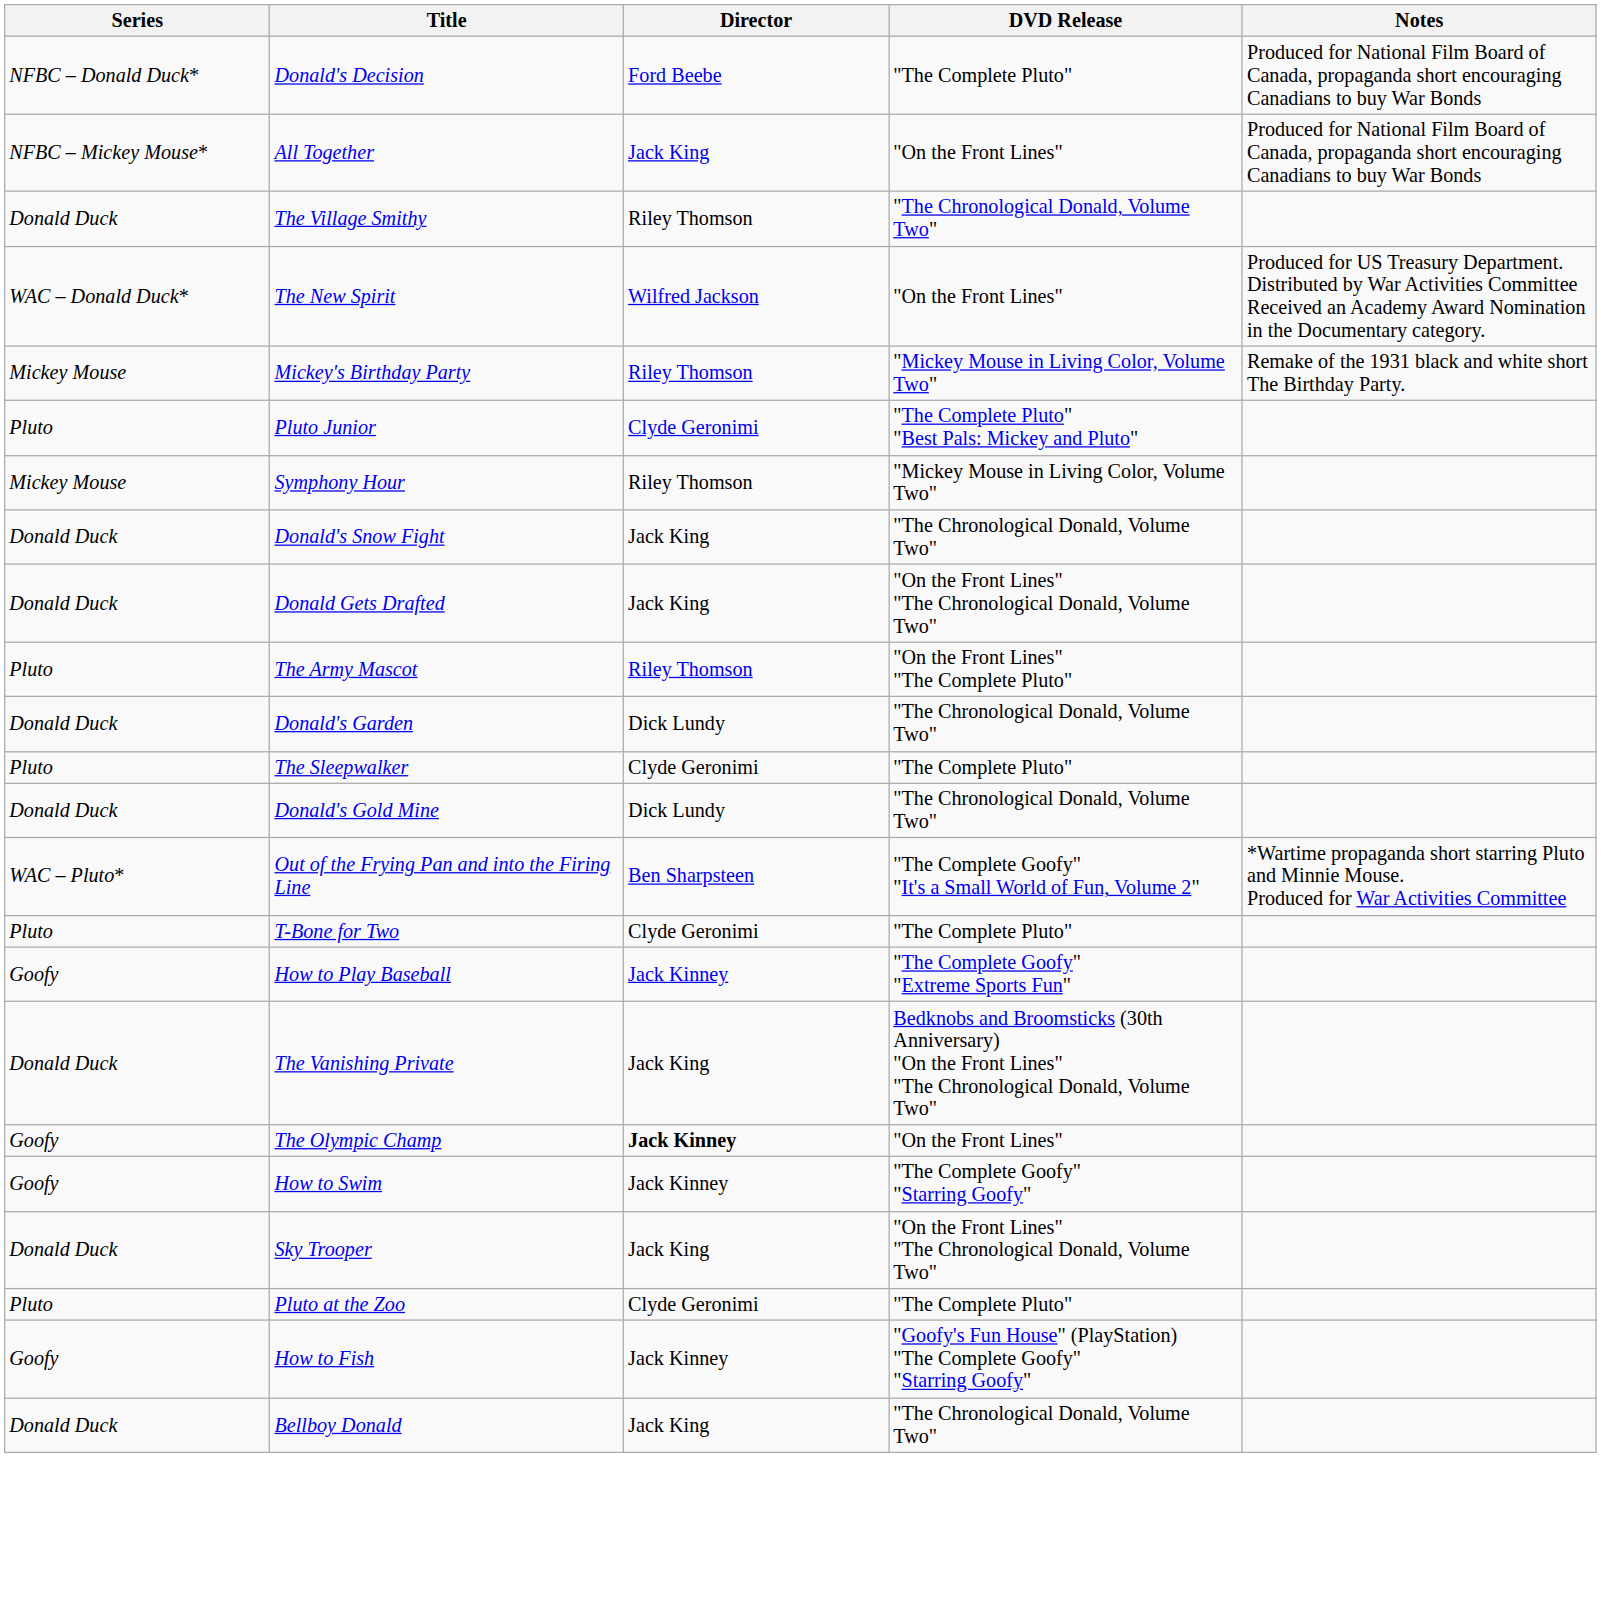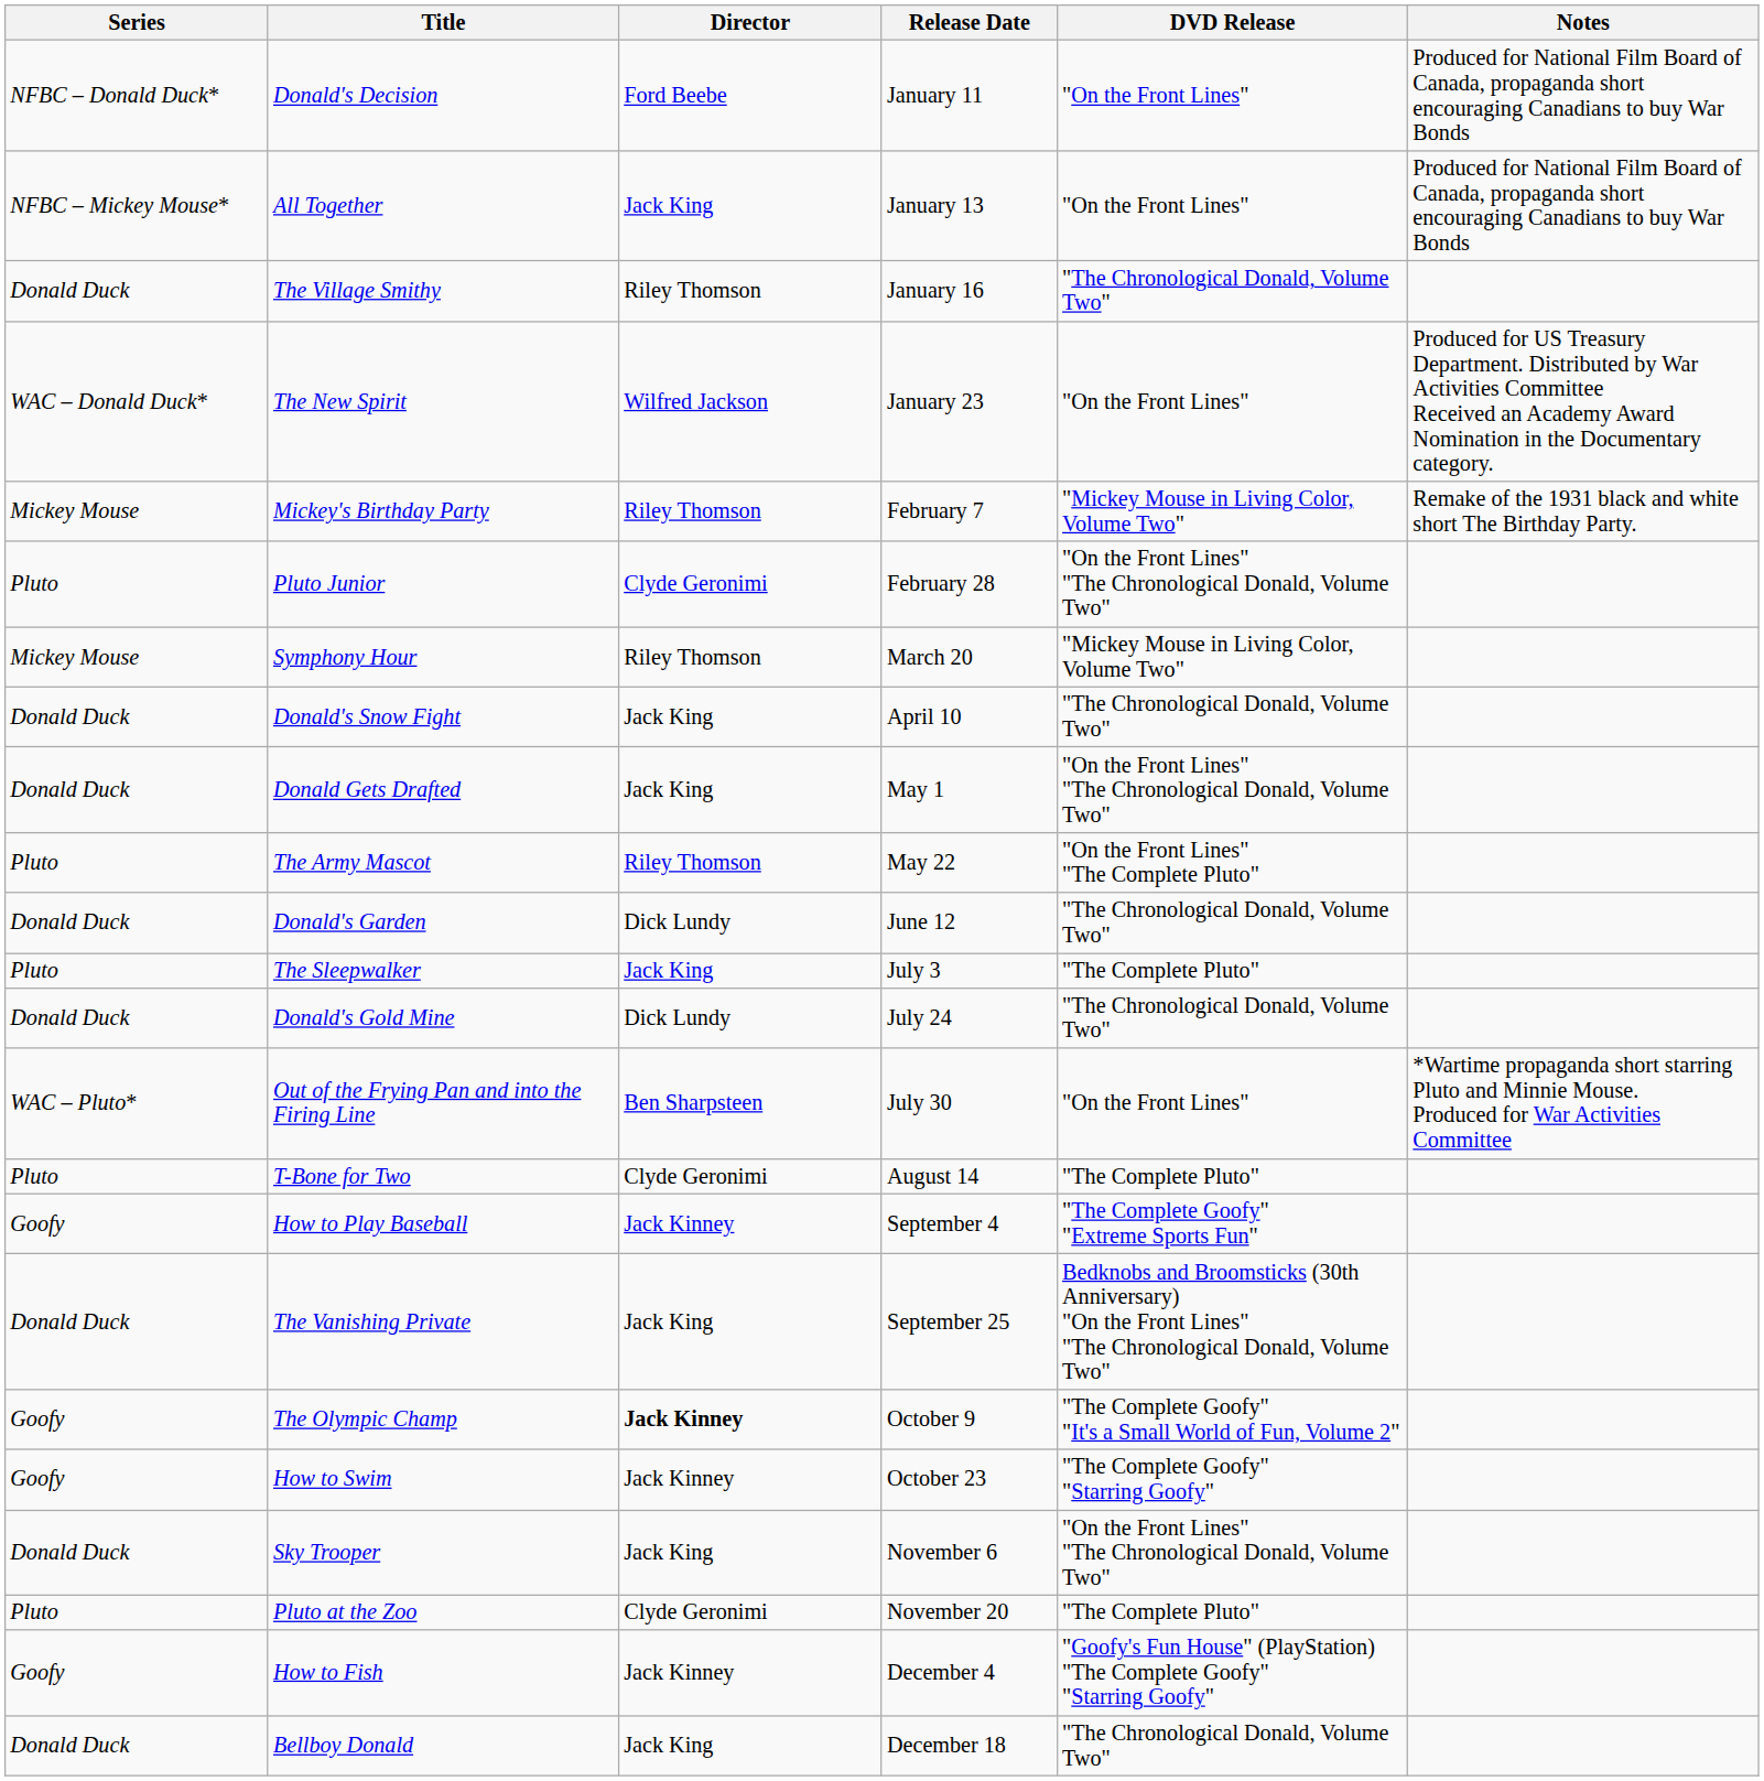+ column: Release Date | January 11 | January 13 | January 16 | January 23 | February 7 | February 28 | March 20 | April 10 | May 1 | May 22 | June 12 | July 3 | July 24 | July 30 | August 14 | September 4 | September 25 | October 9 | October 23 | November 6 | November 20 | December 4 | December 18
Donald's Decision | DVD Release: "The Complete Pluto" -> "On the Front Lines"
Pluto Junior | DVD Release: "The Complete Pluto" "Best Pals: Mickey and Pluto" -> "On the Front Lines" "The Chronological Donald, Volume Two"
The Sleepwalker | Director: Clyde Geronimi -> Jack King
Out of the Frying Pan and into the Firing Line | DVD Release: "The Complete Goofy" "It's a Small World of Fun, Volume 2" -> "On the Front Lines"
The Olympic Champ | DVD Release: "On the Front Lines" -> "The Complete Goofy" "It's a Small World of Fun, Volume 2"
